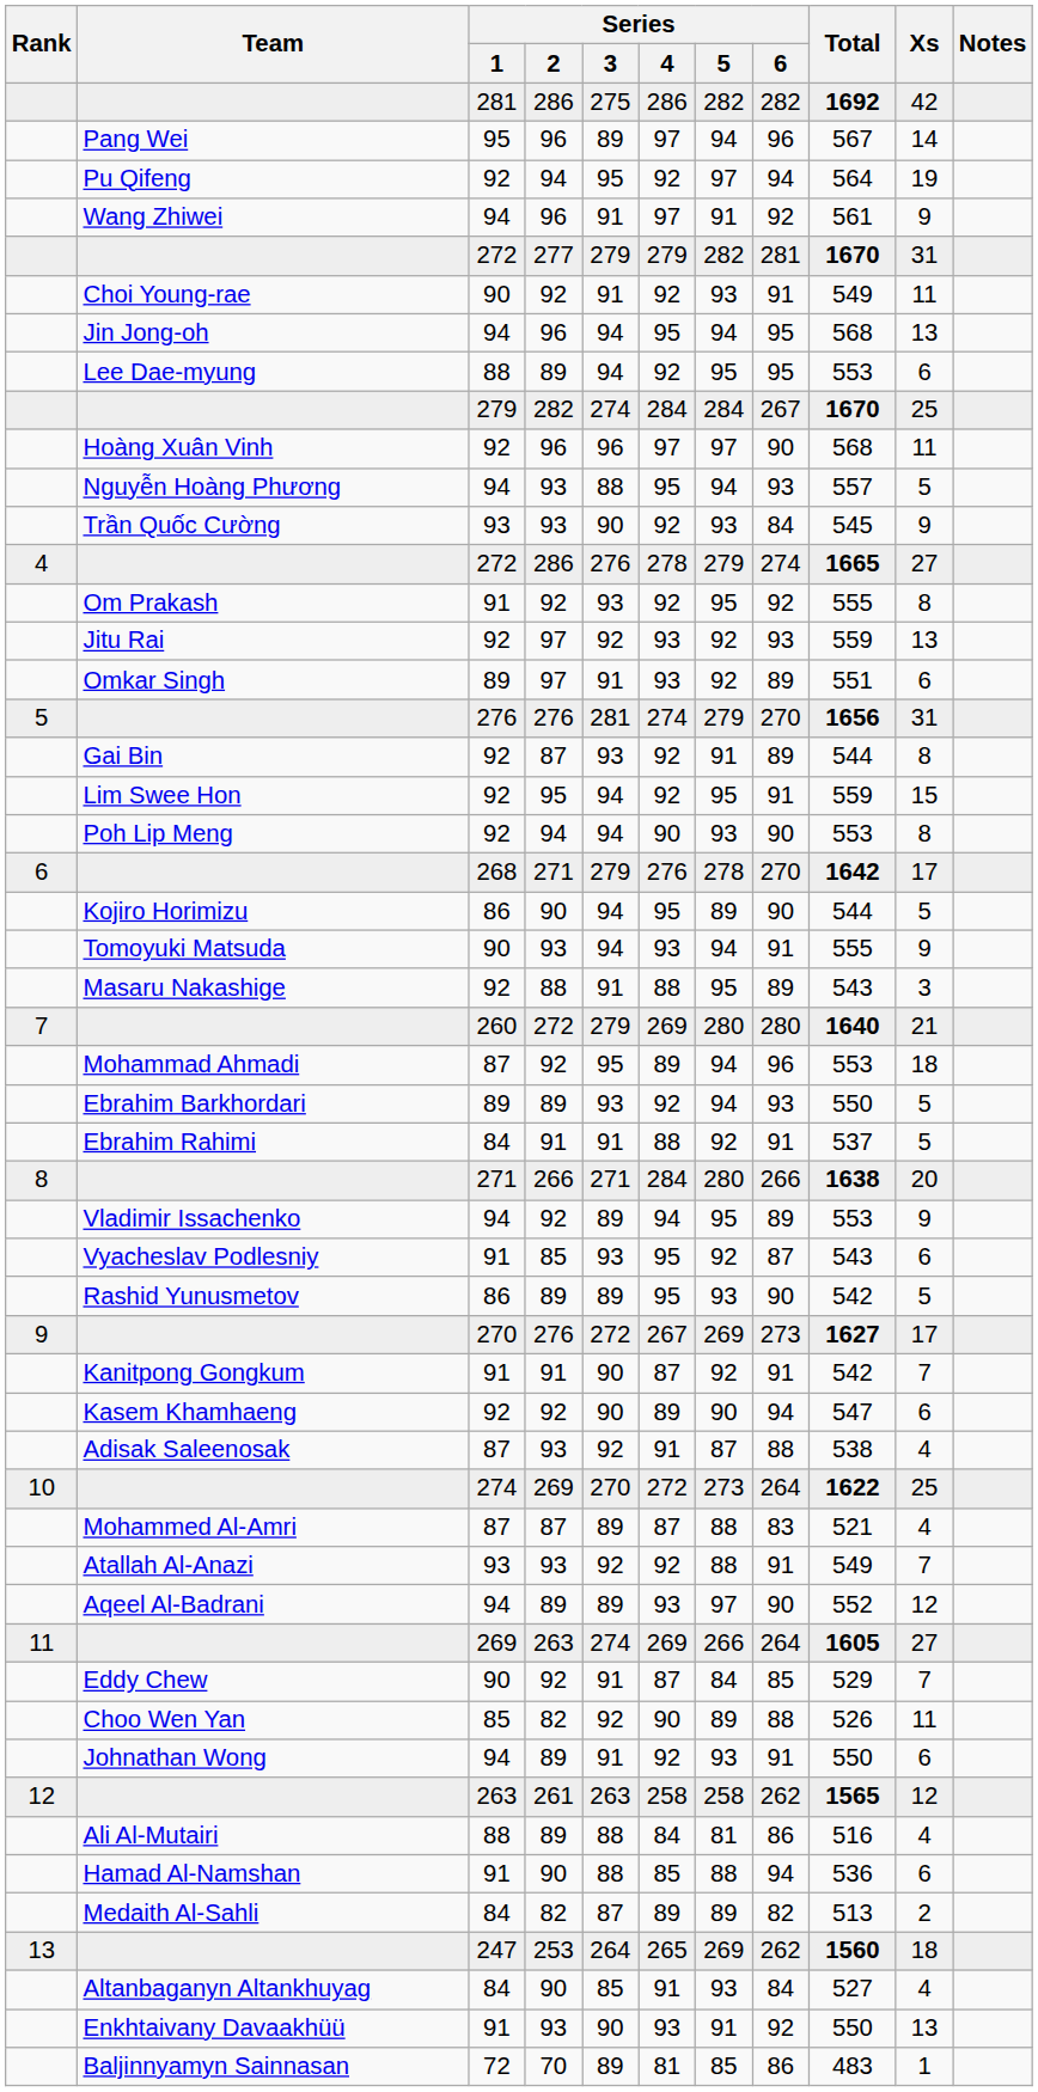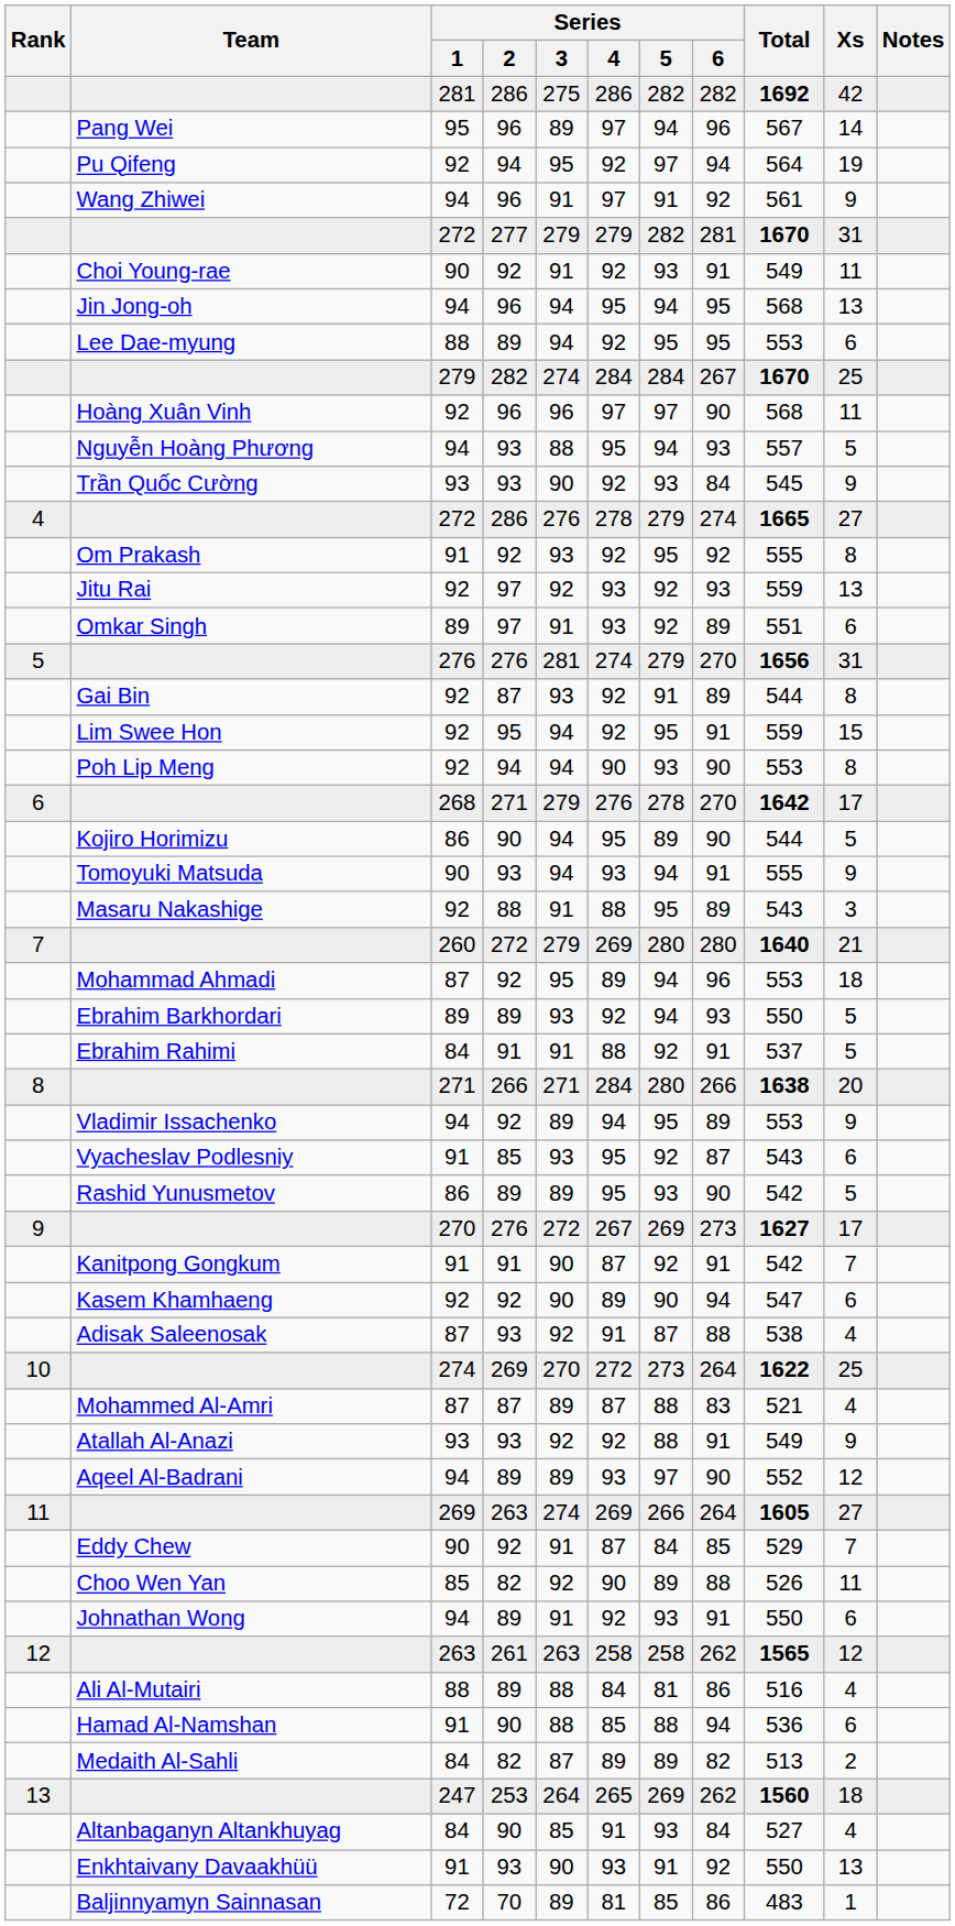Atallah Al-Anazi | Xs: 7 -> 9
